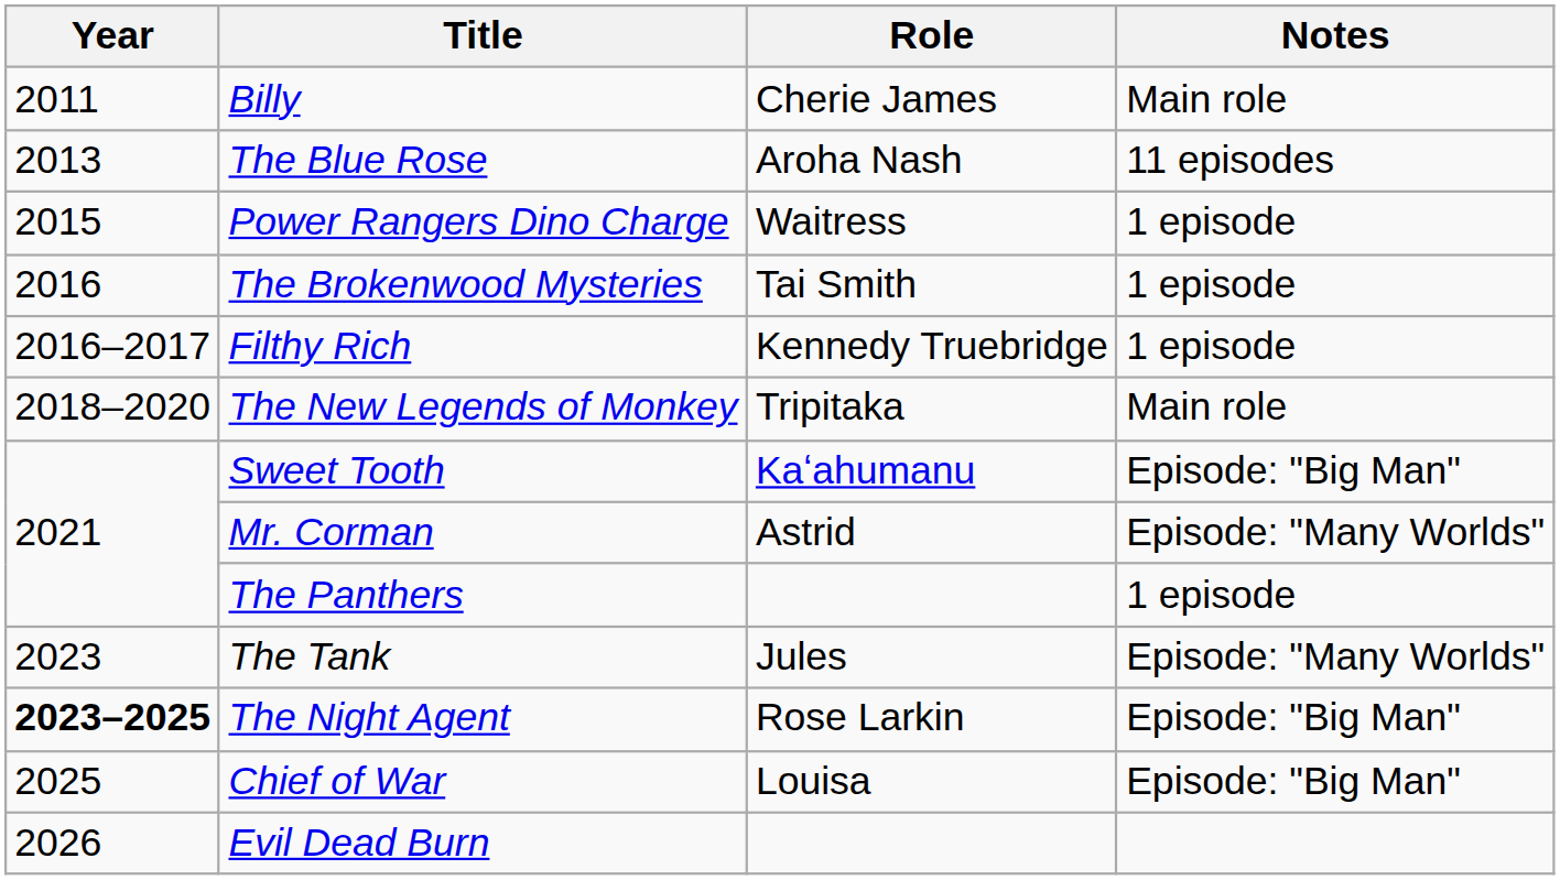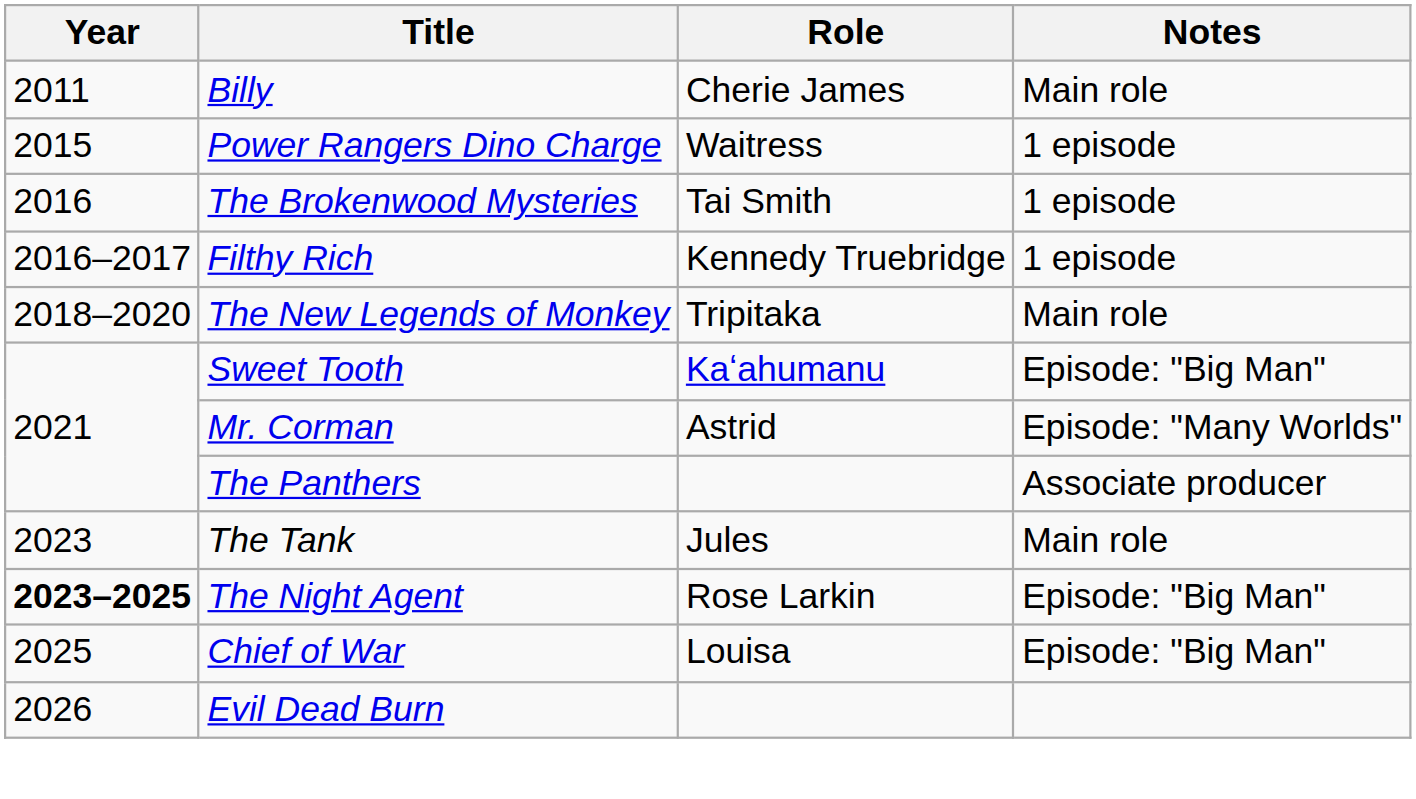- row: 2013 | The Blue Rose | Aroha Nash | 11 episodes
The Panthers | Notes: 1 episode -> Associate producer
The Tank | Notes: Episode: "Many Worlds" -> Main role
